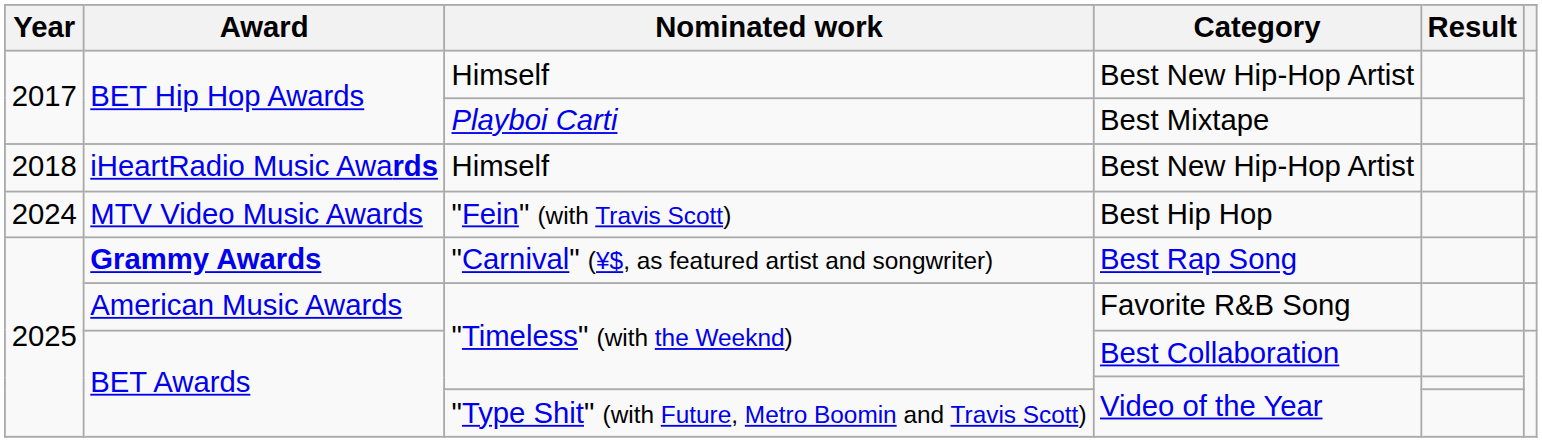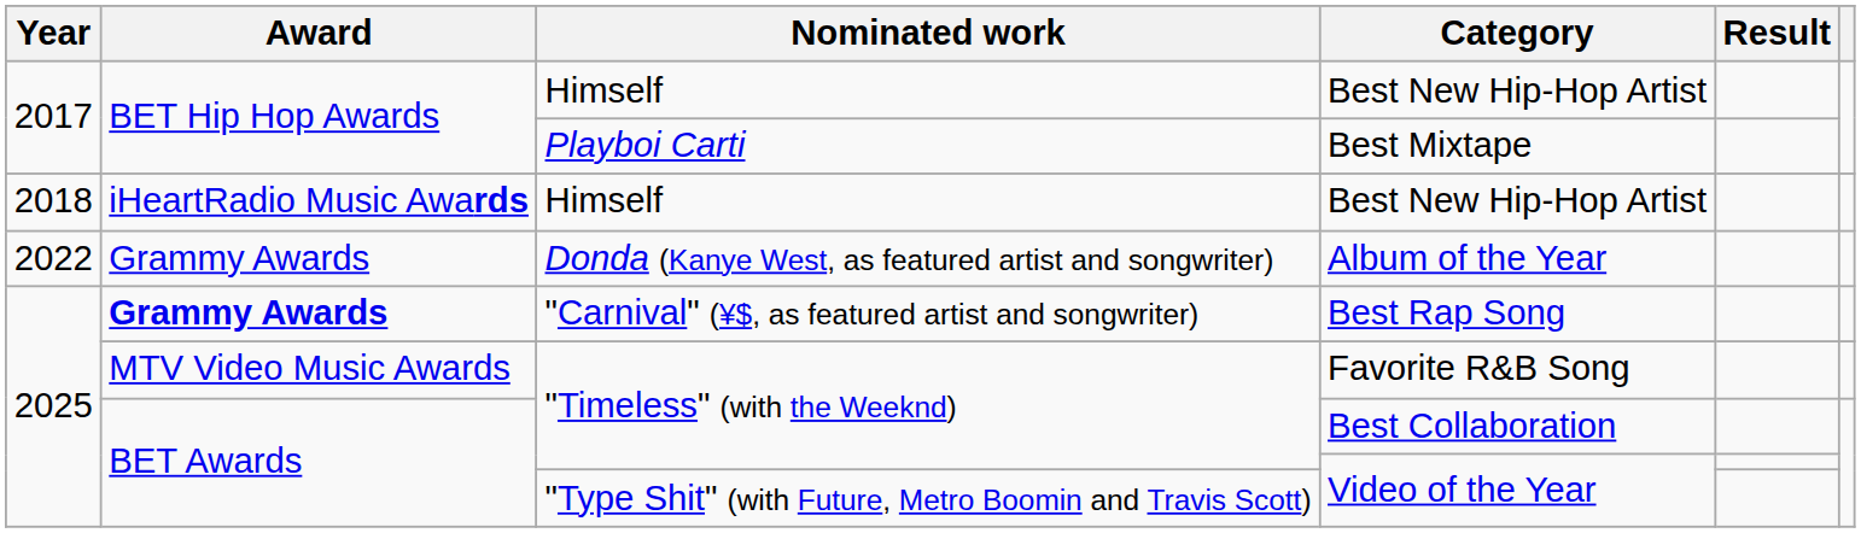+ row: 2022 | Grammy Awards | Donda (Kanye West, as featured artist and songwriter) | Album of the Year
- row: 2024 | MTV Video Music Awards | "Fein" (with Travis Scott) | Best Hip Hop
Favorite R&B Song | Award: American Music Awards -> MTV Video Music Awards
